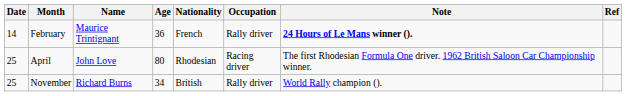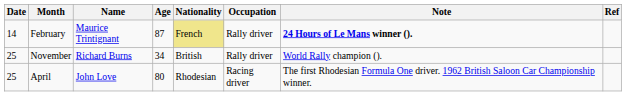February | Age: 36 -> 87
February | Nationality: no background -> khaki background
rows swapped: April <-> November
